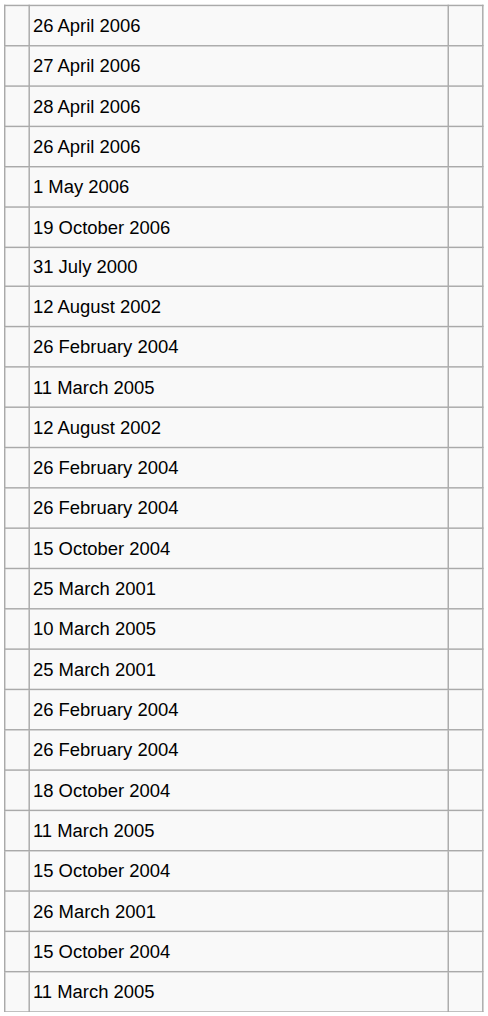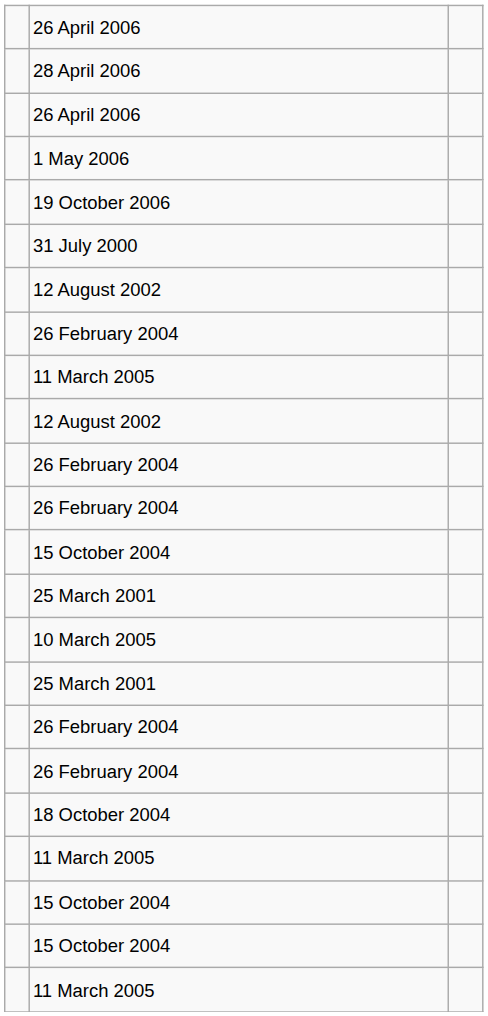- row: 27 April 2006
- row: 26 March 2001
